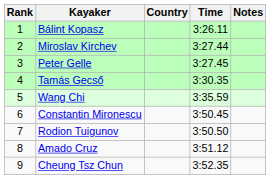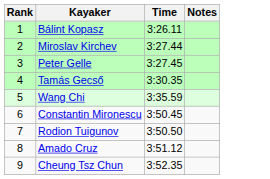- column: Country
